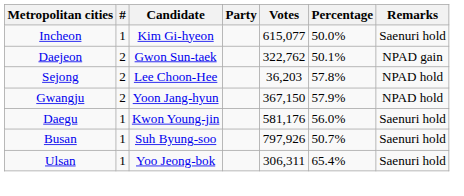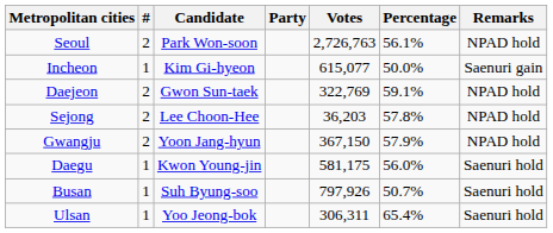+ row: Seoul | 2 | Park Won-soon | 2,726,763 | 56.1% | NPAD hold
Incheon | Remarks: Saenuri hold -> Saenuri gain
Daejeon | Votes: 322,762 -> 322,769
Daejeon | Percentage: 50.1% -> 59.1%
Daejeon | Remarks: NPAD gain -> NPAD hold
Daegu | Votes: 581,176 -> 581,175
